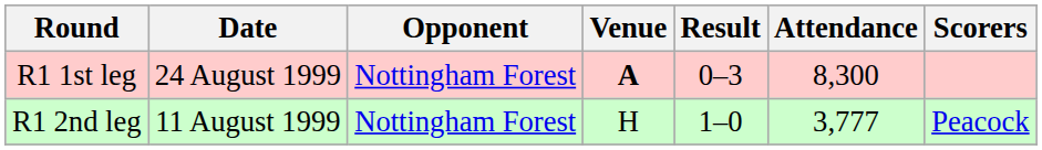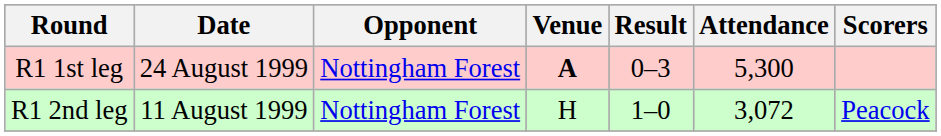R1 1st leg | Attendance: 8,300 -> 5,300
R1 2nd leg | Attendance: 3,777 -> 3,072
